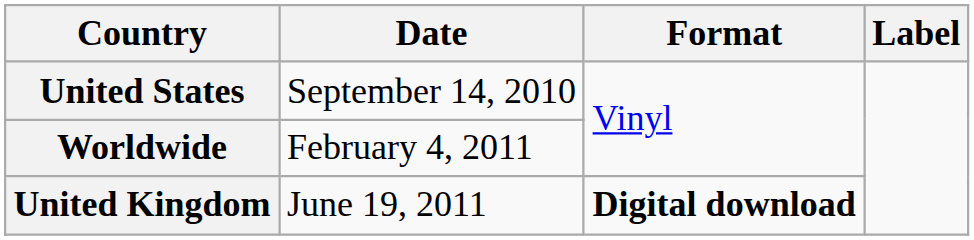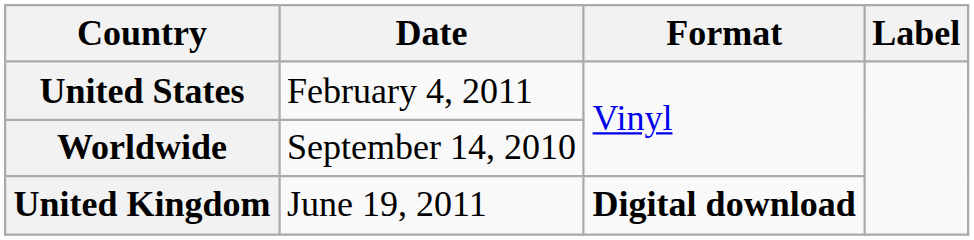United States | Date: September 14, 2010 -> February 4, 2011
Worldwide | Date: February 4, 2011 -> September 14, 2010
